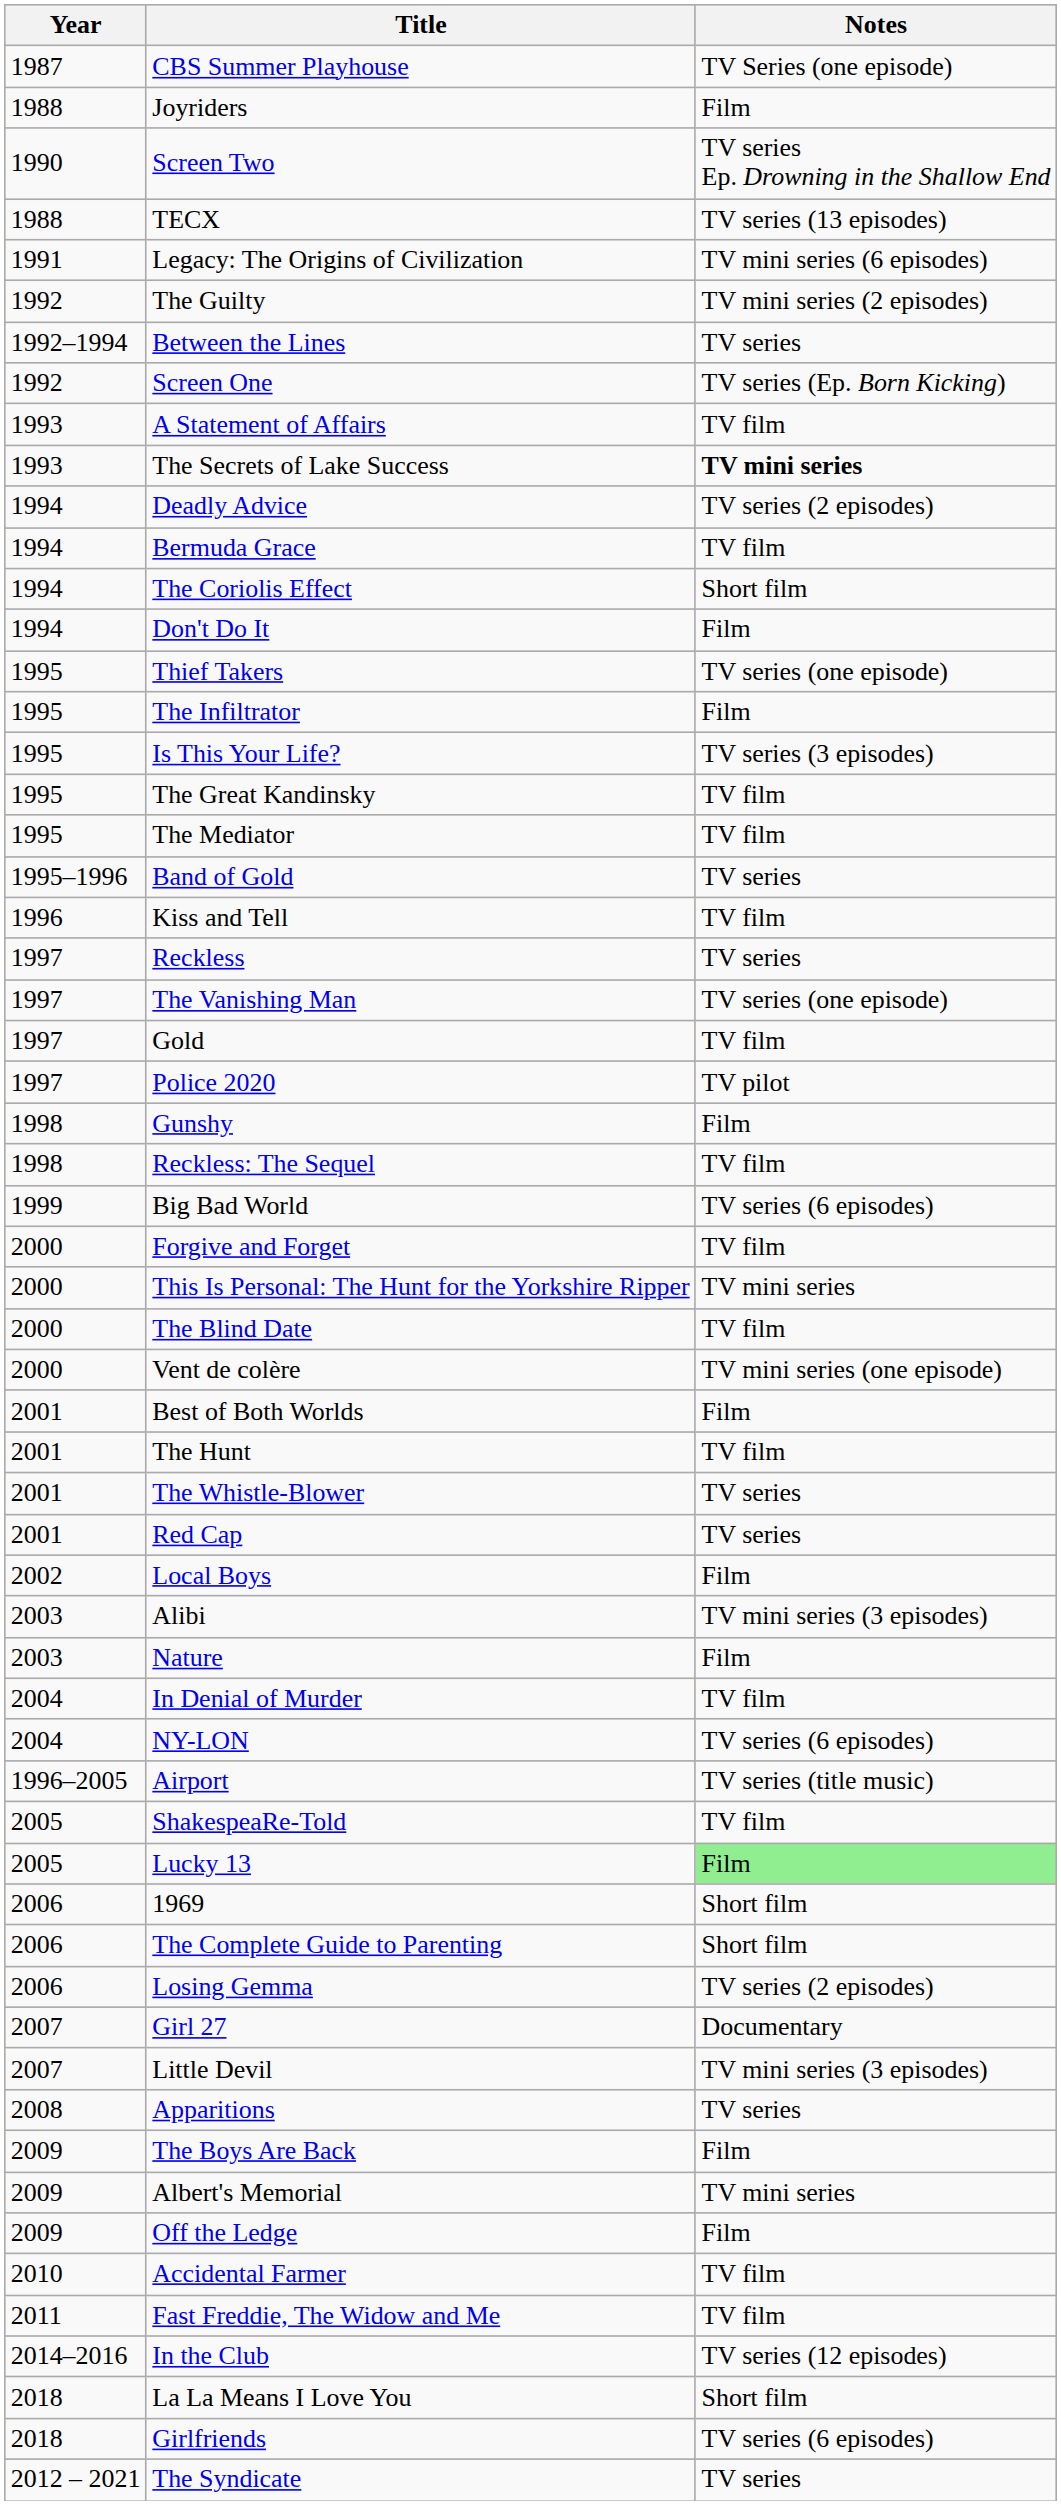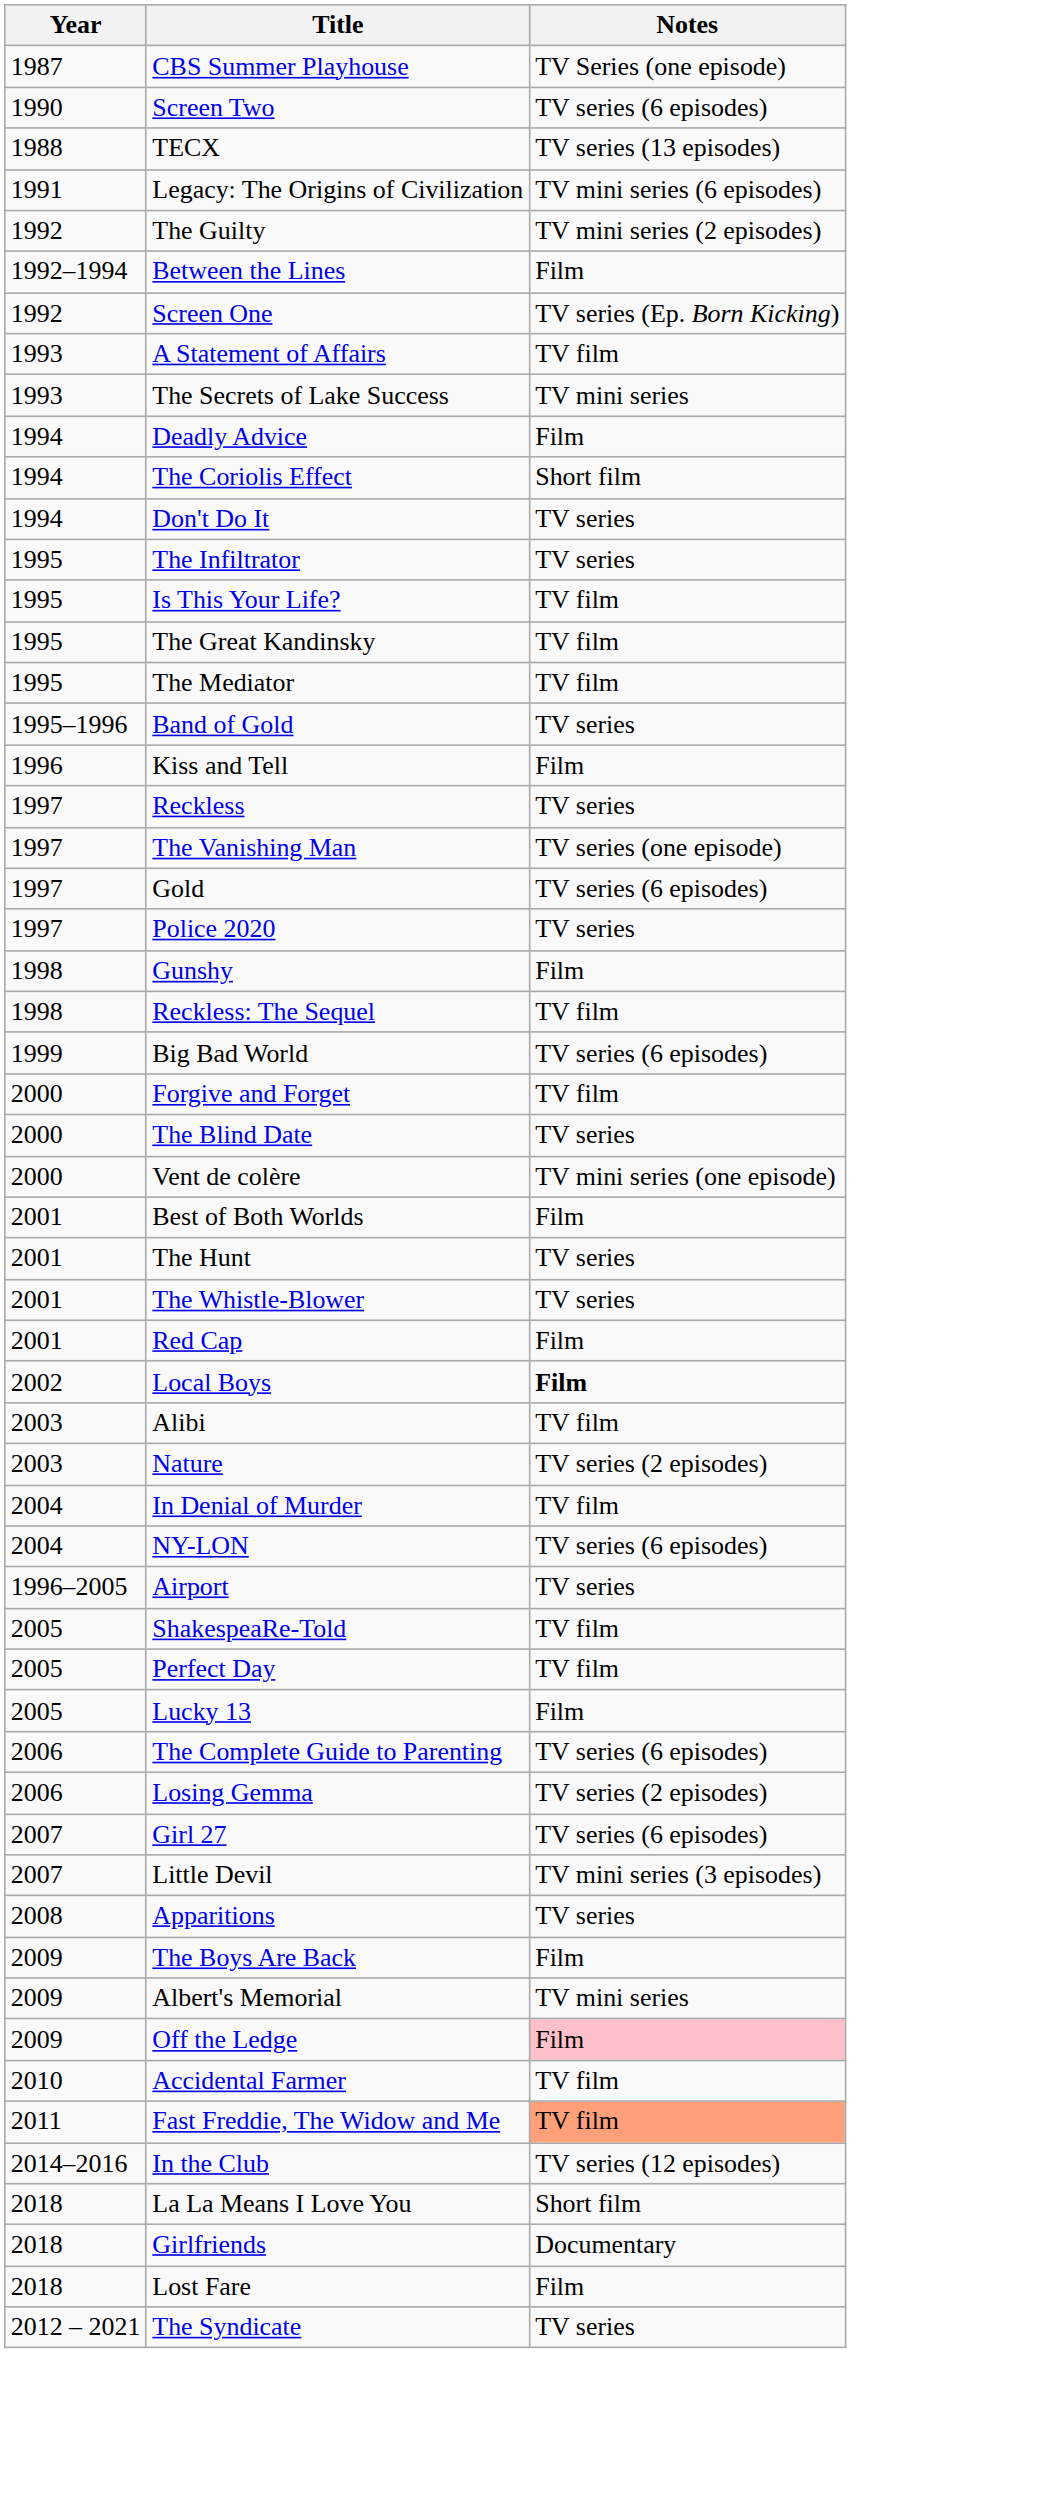- row: 1988 | Joyriders | Film
Screen Two | Notes: TV series Ep. Drowning in the Shallow End -> TV series (6 episodes)
Between the Lines | Notes: TV series -> Film
The Secrets of Lake Success | Notes: bold -> normal
Deadly Advice | Notes: TV series (2 episodes) -> Film
- row: 1994 | Bermuda Grace | TV film
Don't Do It | Notes: Film -> TV series
- row: 1995 | Thief Takers | TV series (one episode)
The Infiltrator | Notes: Film -> TV series
Is This Your Life? | Notes: TV series (3 episodes) -> TV film
Kiss and Tell | Notes: TV film -> Film
Gold | Notes: TV film -> TV series (6 episodes)
Police 2020 | Notes: TV pilot -> TV series
- row: 2000 | This Is Personal: The Hunt for the Yorkshire Ripper | TV mini series
The Blind Date | Notes: TV film -> TV series
The Hunt | Notes: TV film -> TV series
Red Cap | Notes: TV series -> Film
Local Boys | Notes: normal -> bold
Alibi | Notes: TV mini series (3 episodes) -> TV film
Nature | Notes: Film -> TV series (2 episodes)
Airport | Notes: TV series (title music) -> TV series
+ row: 2005 | Perfect Day | TV film
Lucky 13 | Notes: lightgreen background -> no background
- row: 2006 | 1969 | Short film
The Complete Guide to Parenting | Notes: Short film -> TV series (6 episodes)
Girl 27 | Notes: Documentary -> TV series (6 episodes)
Off the Ledge | Notes: no background -> pink background
Fast Freddie, The Widow and Me | Notes: no background -> lightsalmon background
Girlfriends | Notes: TV series (6 episodes) -> Documentary
+ row: 2018 | Lost Fare | Film
